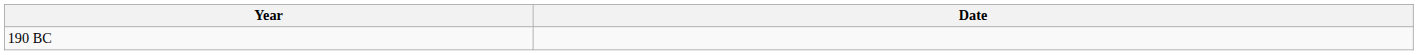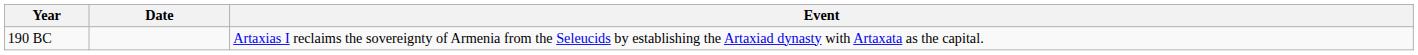+ column: Event | Artaxias I reclaims the sovereignty of Armenia from the Seleucids by establishing the Artaxiad dynasty with Artaxata as the capital.
